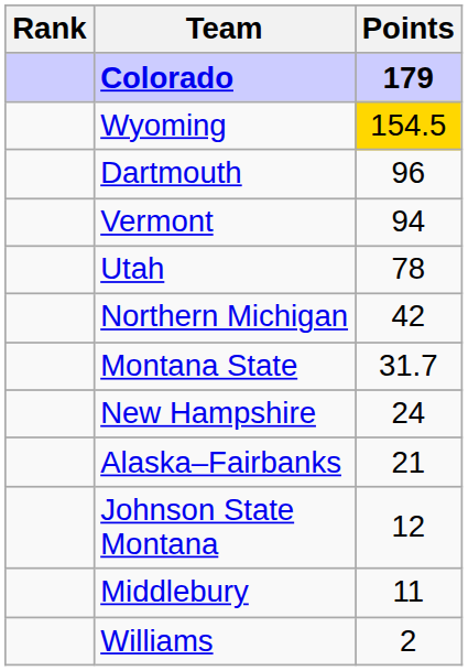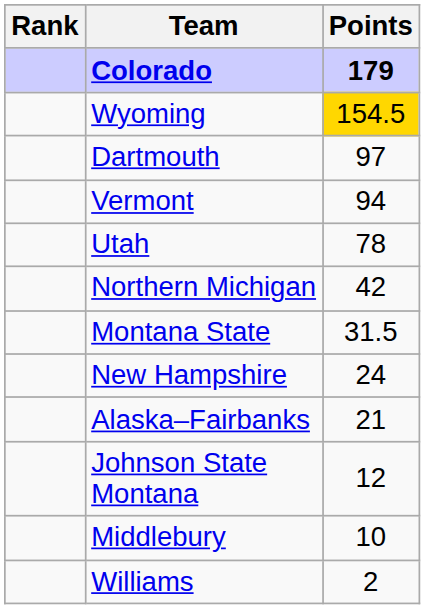Dartmouth | Points: 96 -> 97
Montana State | Points: 31.7 -> 31.5
Middlebury | Points: 11 -> 10
